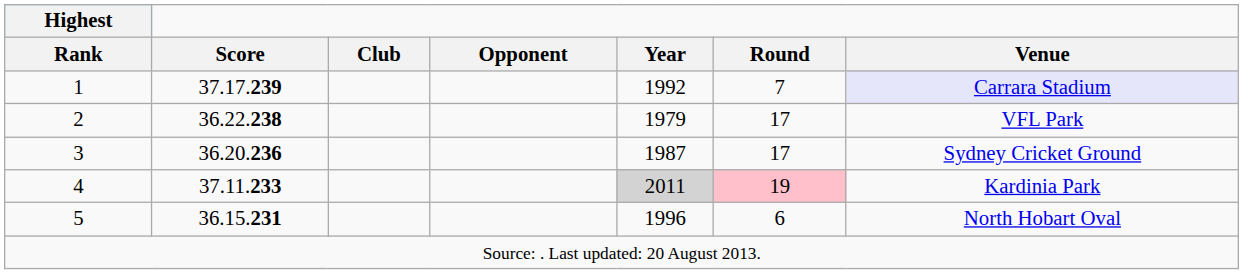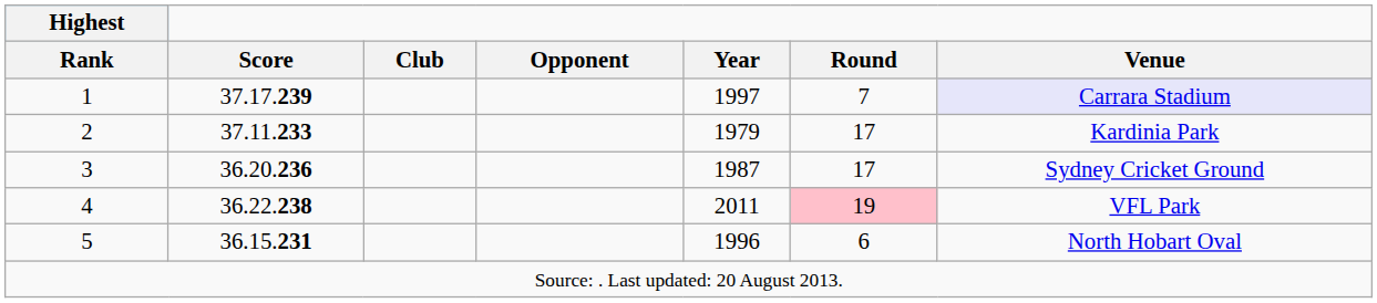1 | Year: 1992 -> 1997
2 | Score: 36.22.238 -> 37.11.233
2 | Venue: VFL Park -> Kardinia Park
4 | Score: 37.11.233 -> 36.22.238
4 | Year: lightgrey background -> no background
4 | Venue: Kardinia Park -> VFL Park
